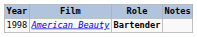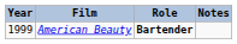American Beauty | Year: 1998 -> 1999
